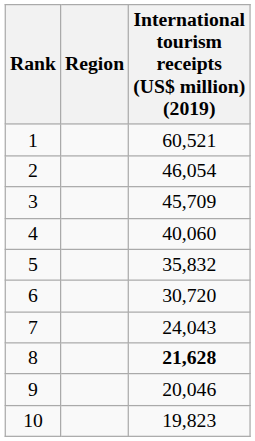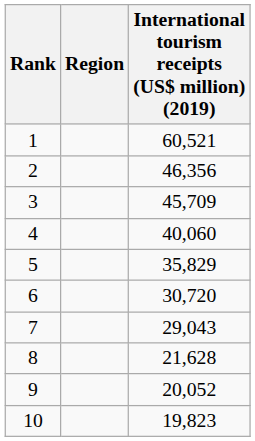2 | International tourism receipts (US$ million) (2019): 46,054 -> 46,356
5 | International tourism receipts (US$ million) (2019): 35,832 -> 35,829
7 | International tourism receipts (US$ million) (2019): 24,043 -> 29,043
8 | International tourism receipts (US$ million) (2019): bold -> normal
9 | International tourism receipts (US$ million) (2019): 20,046 -> 20,052
